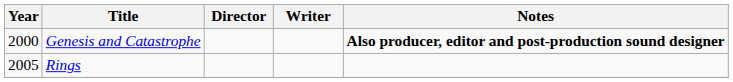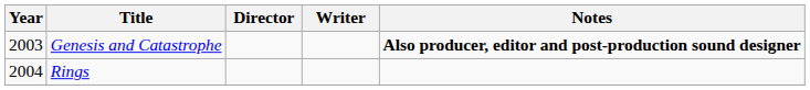Genesis and Catastrophe | Year: 2000 -> 2003
Rings | Year: 2005 -> 2004
